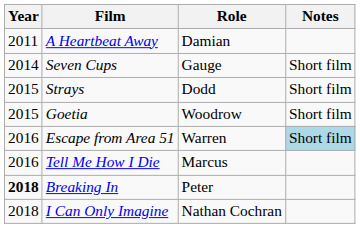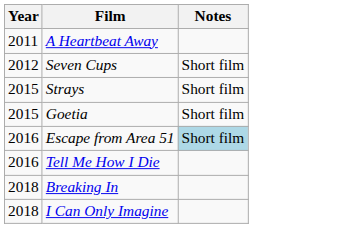- column: Role | Damian | Gauge | Dodd | Woodrow | Warren | Marcus | Peter | Nathan Cochran
Seven Cups | Year: 2014 -> 2012
Breaking In | Year: bold -> normal
